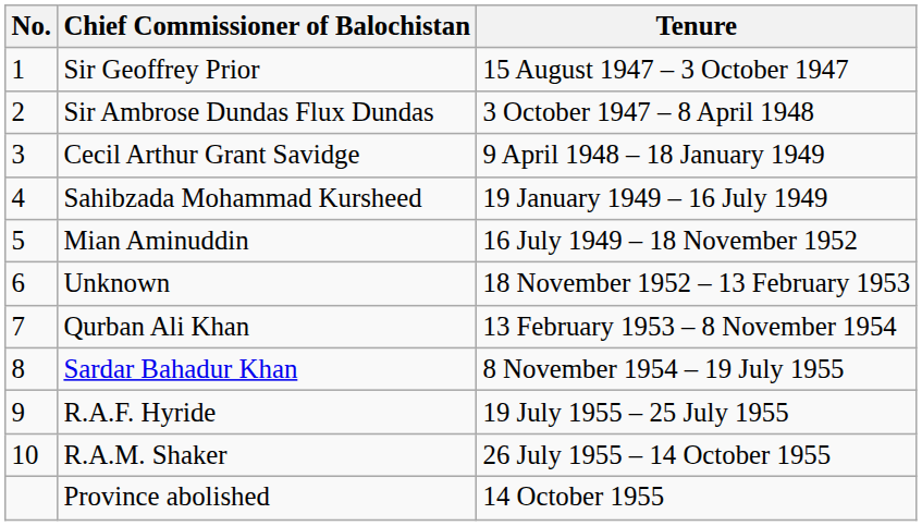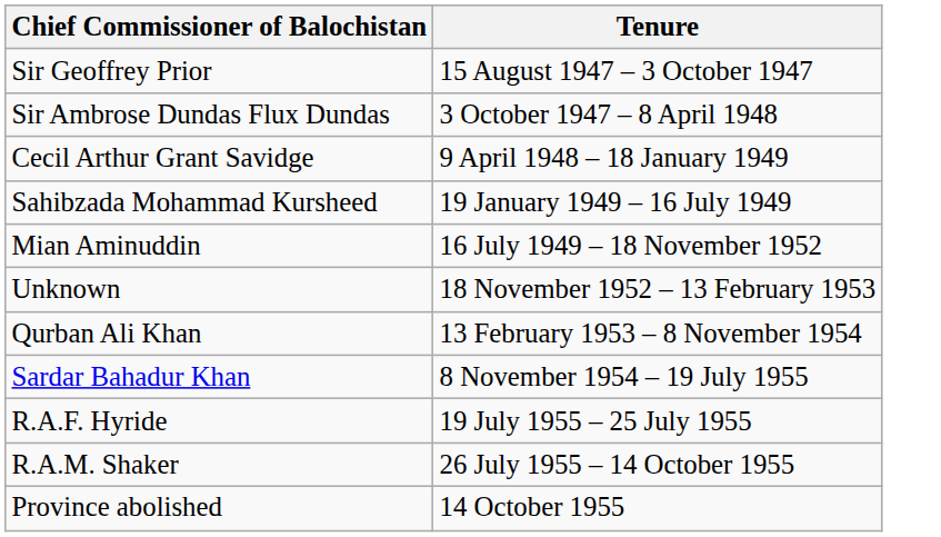- column: No. | 1 | 2 | 3 | 4 | 5 | 6 | 7 | 8 | 9 | 10
